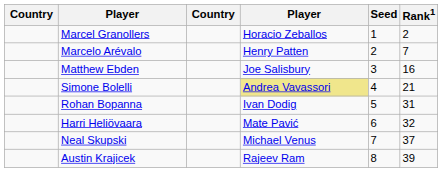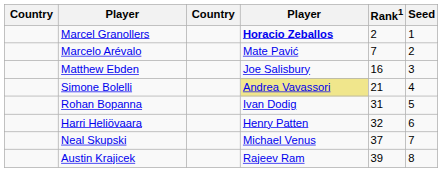columns swapped: Rank1 <-> Seed
Marcel Granollers | column 4: normal -> bold
Marcelo Arévalo | column 4: Henry Patten -> Mate Pavić
Harri Heliövaara | column 4: Mate Pavić -> Henry Patten
